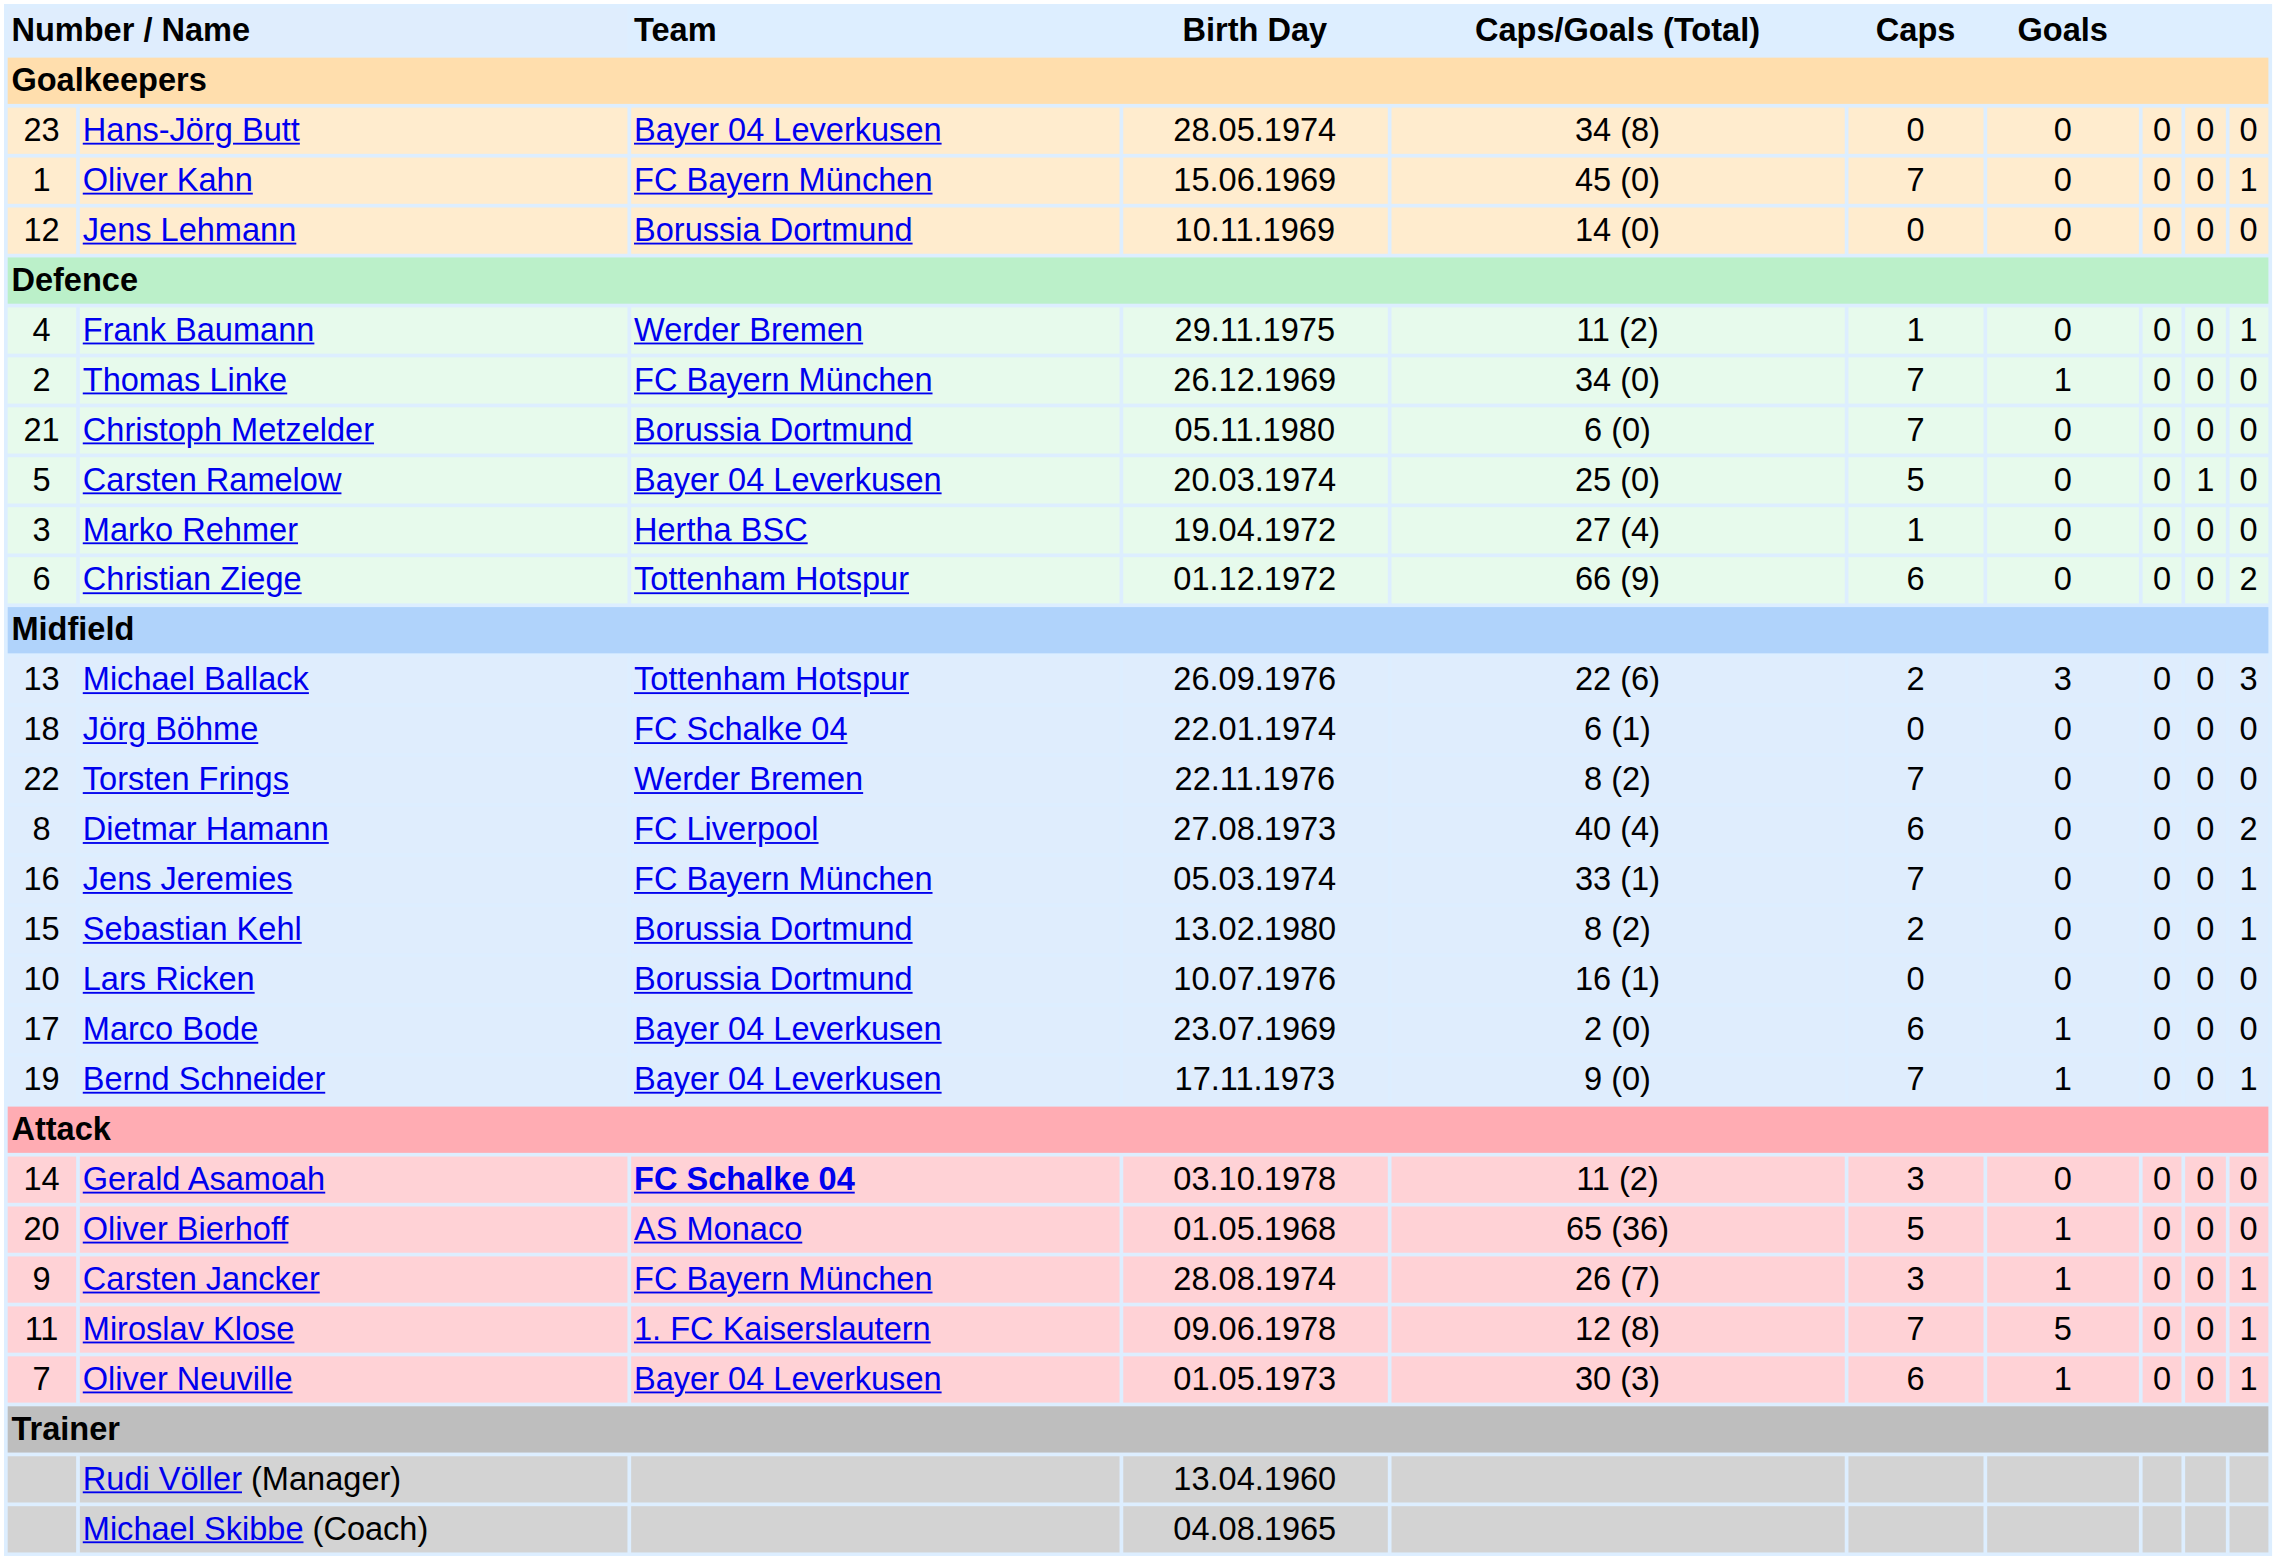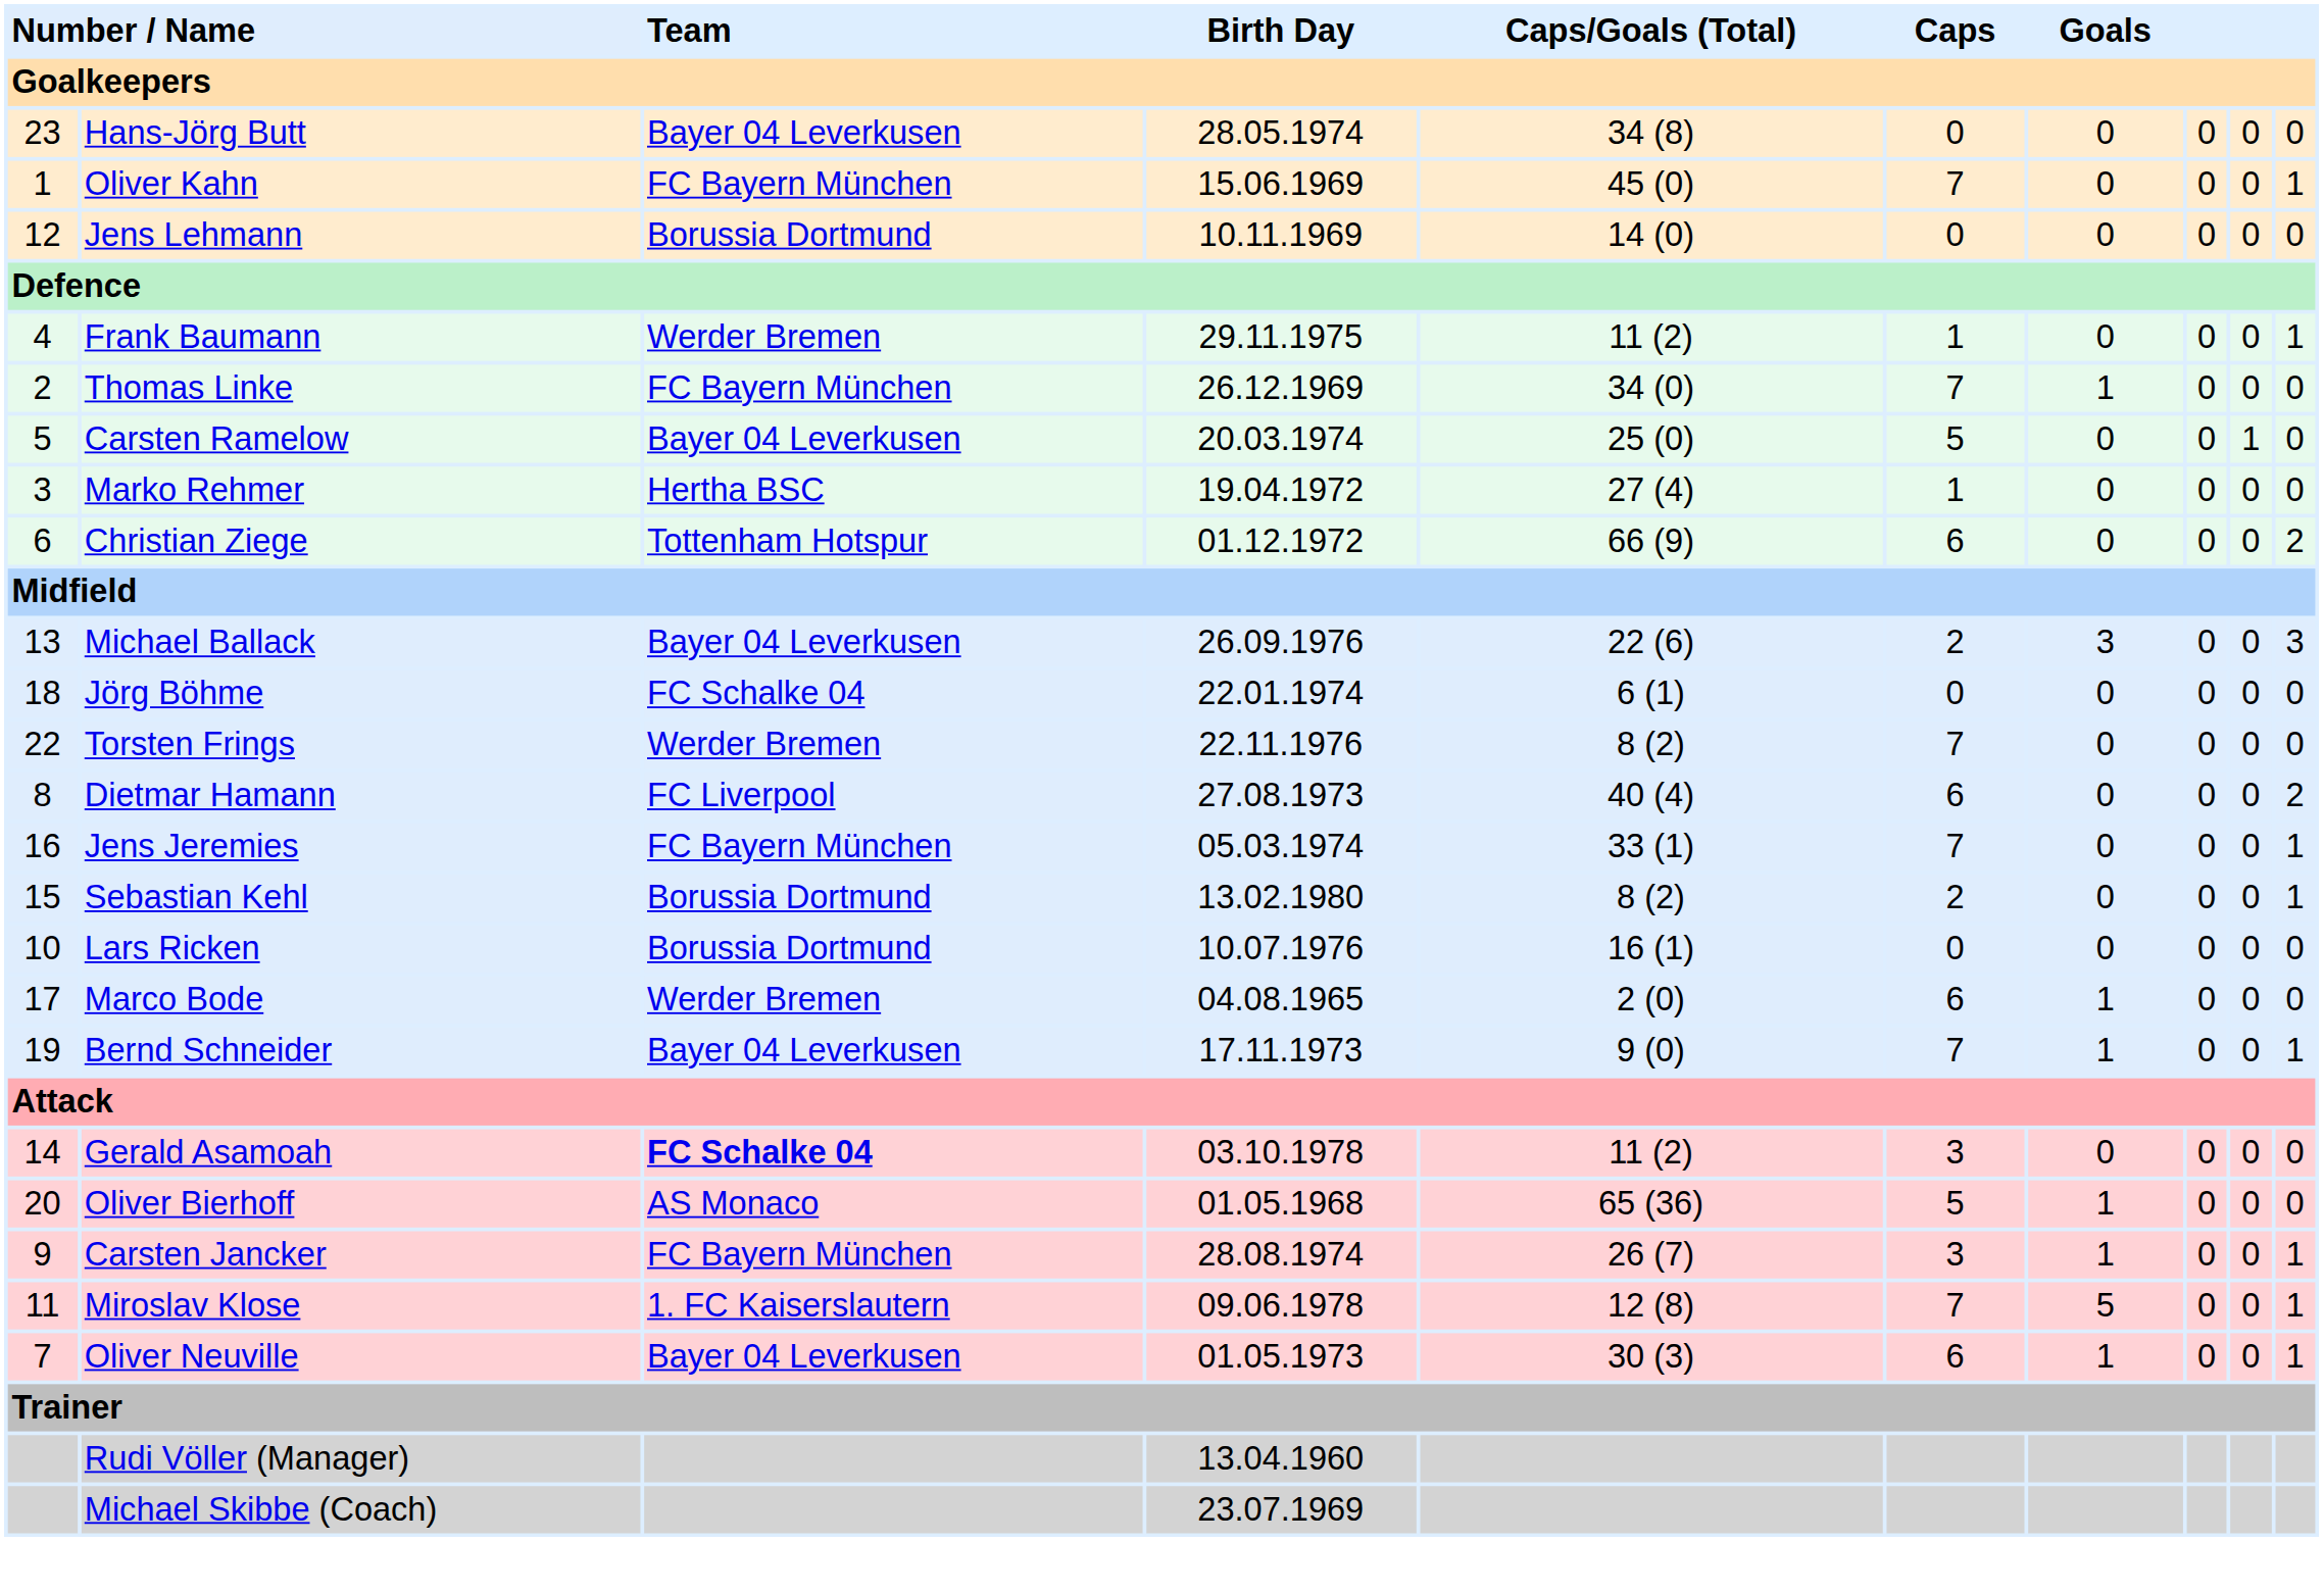- row: 21 | Christoph Metzelder | Borussia Dortmund | 05.11.1980 | 6 (0) | 7 | 0 | 0 | 0 | 0
Michael Ballack | Team: Tottenham Hotspur -> Bayer 04 Leverkusen
Marco Bode | Team: Bayer 04 Leverkusen -> Werder Bremen
Marco Bode | Birth Day: 23.07.1969 -> 04.08.1965
Michael Skibbe (Coach) | Birth Day: 04.08.1965 -> 23.07.1969
